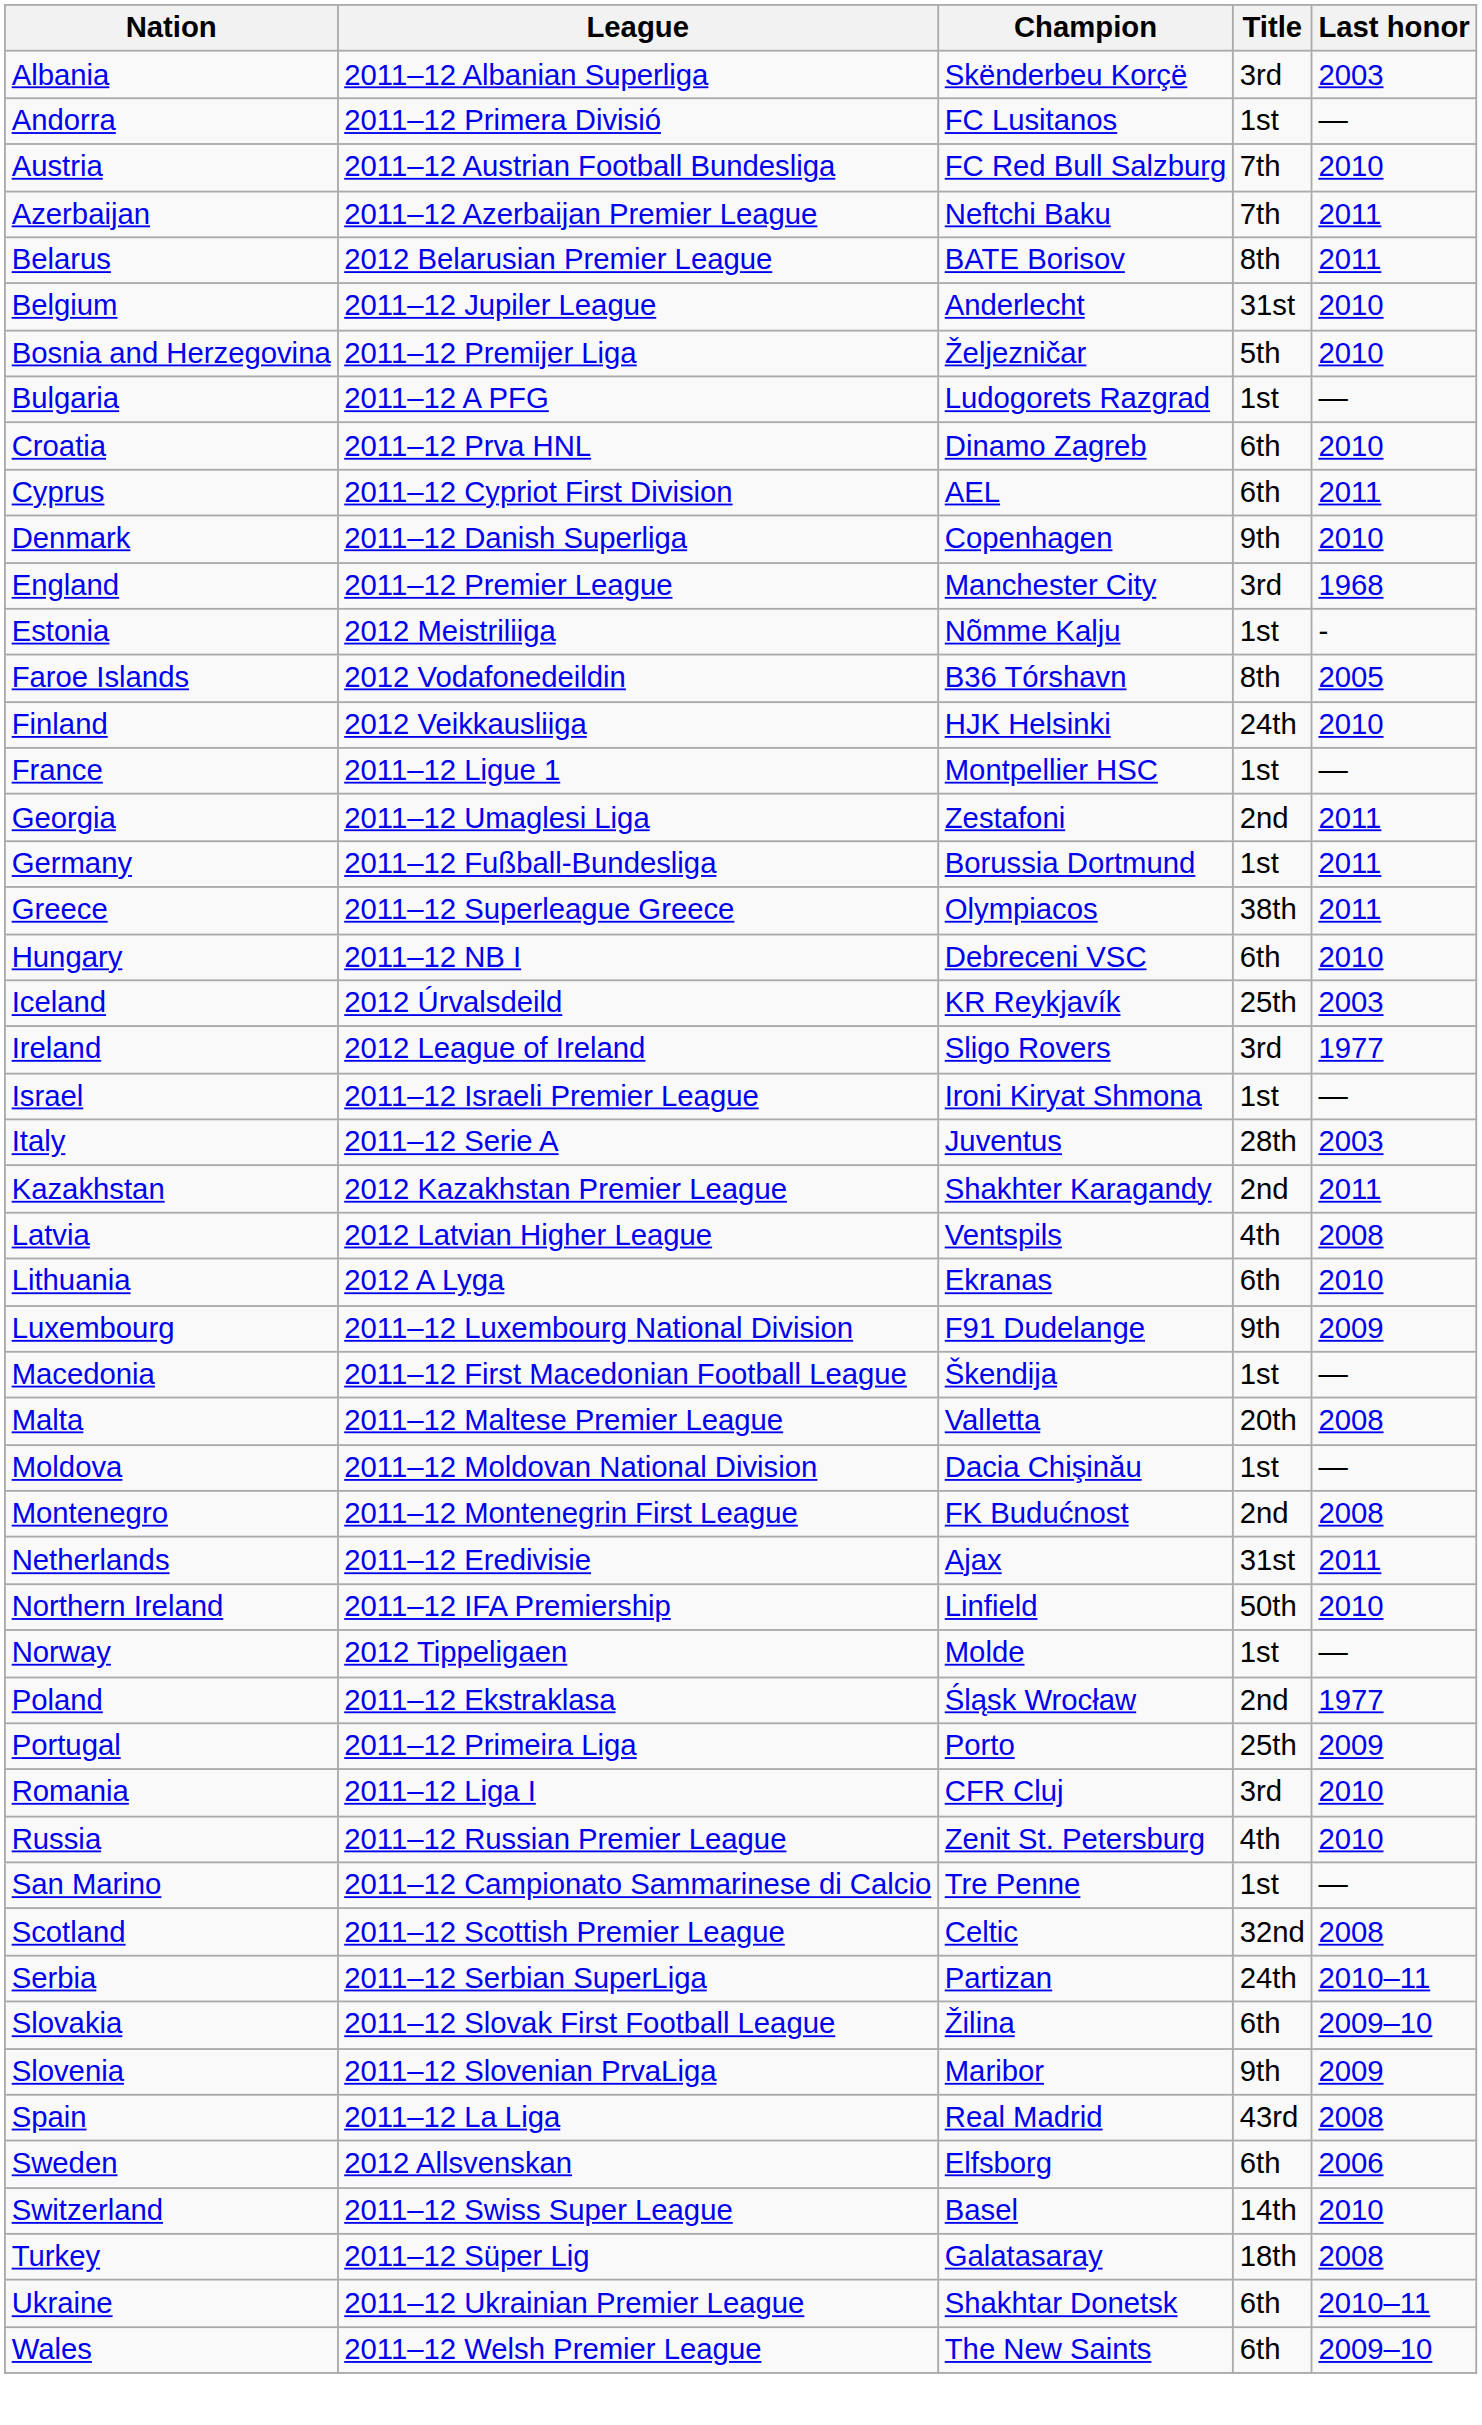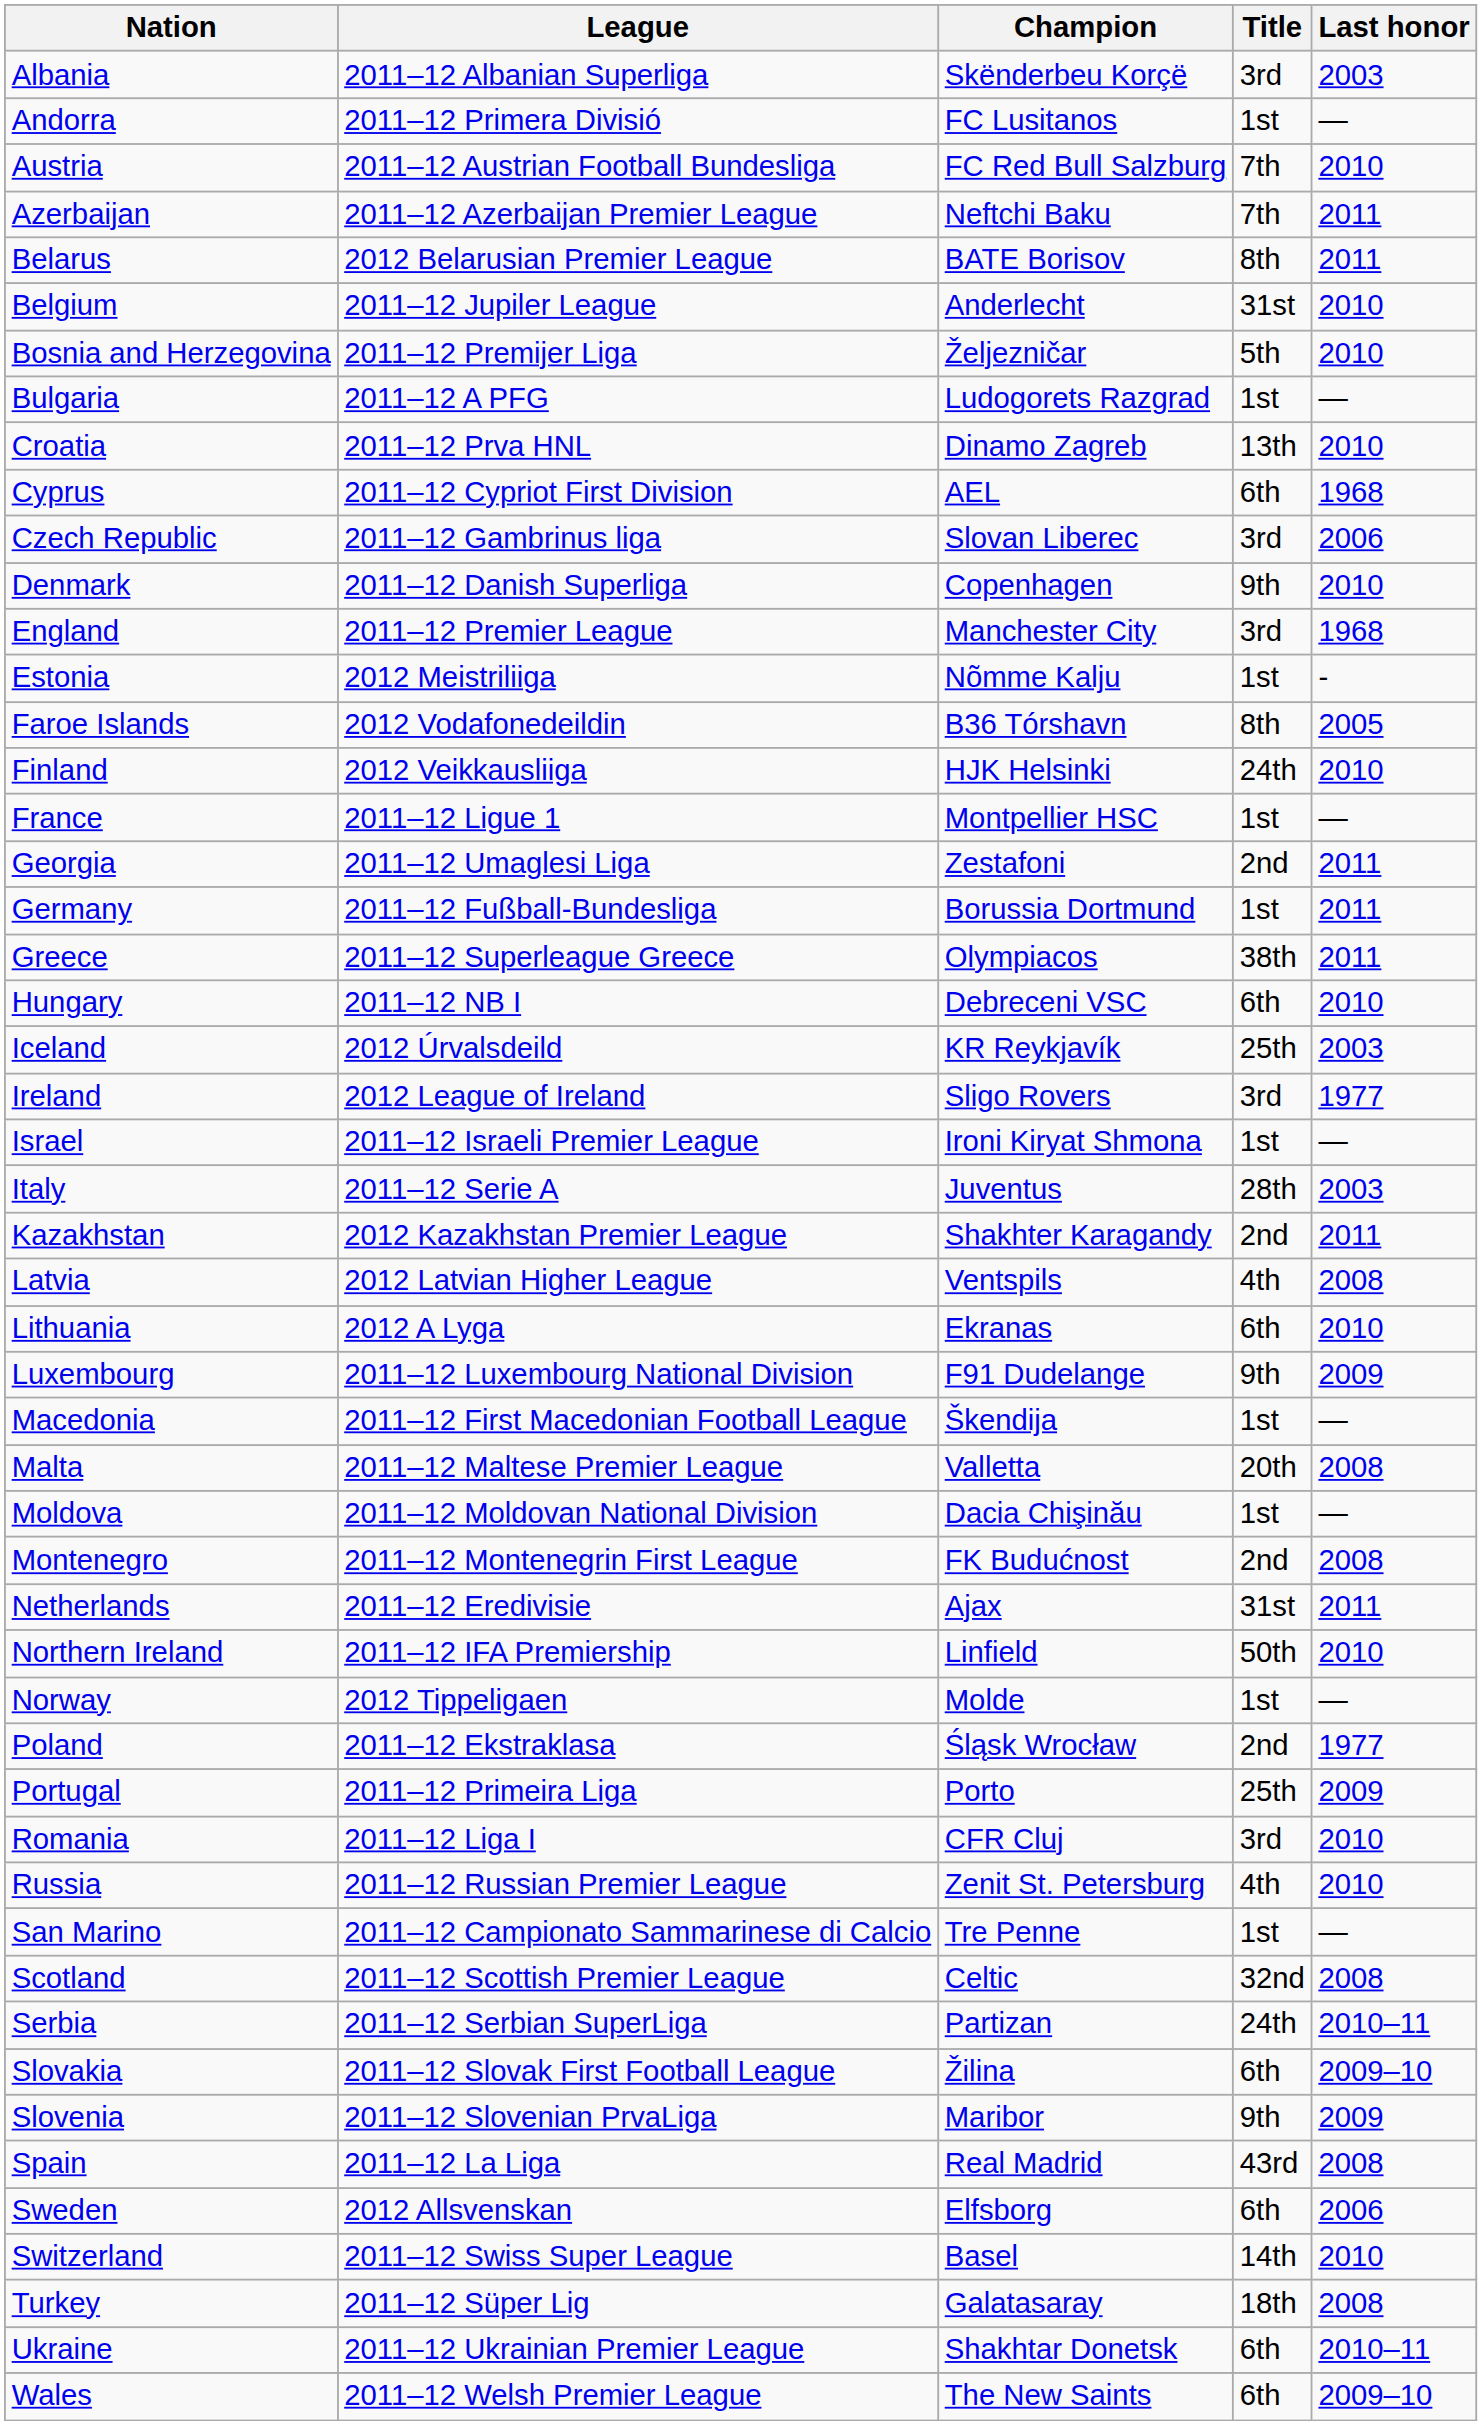Croatia | Title: 6th -> 13th
Cyprus | Last honor: 2011 -> 1968
+ row: Czech Republic | 2011–12 Gambrinus liga | Slovan Liberec | 3rd | 2006
